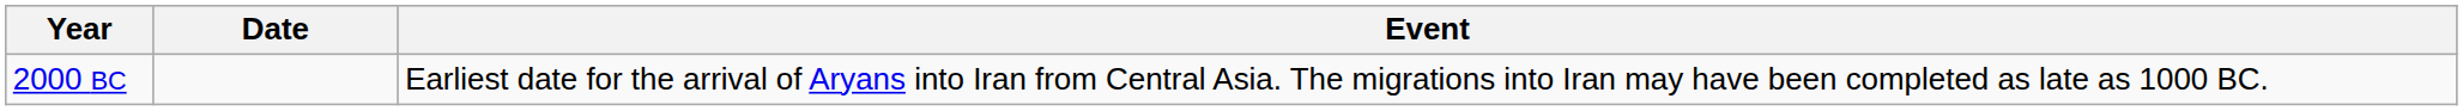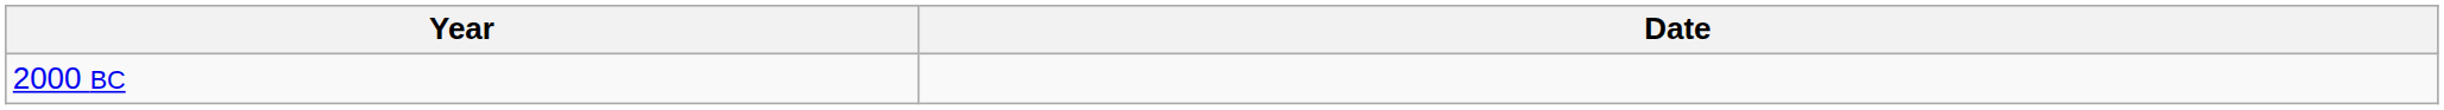- column: Event | Earliest date for the arrival of Aryans into Iran from Central Asia. The migrations into Iran may have been completed as late as 1000 BC.
